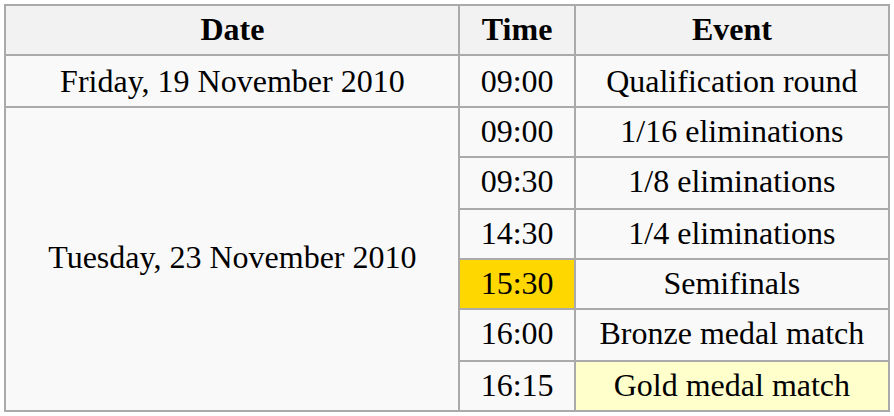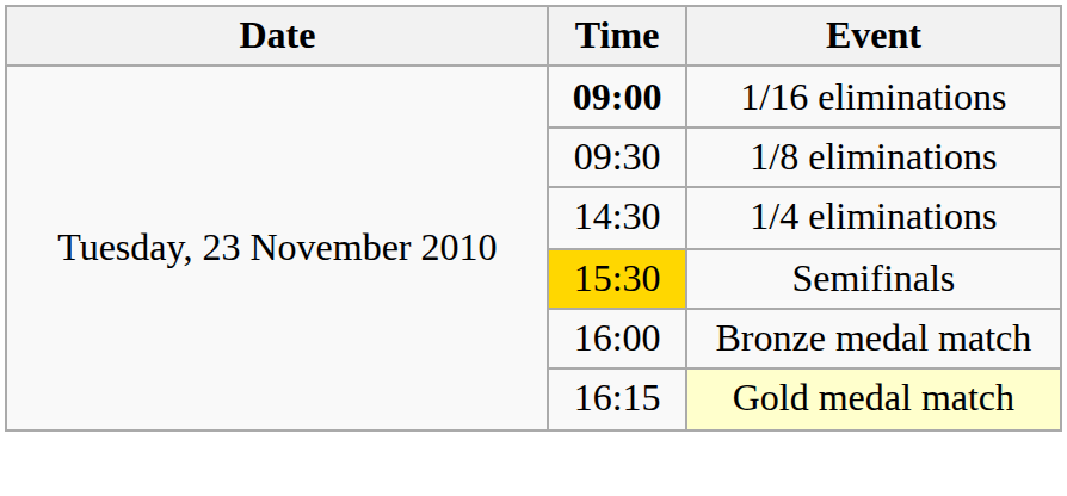- row: Friday, 19 November 2010 | 09:00 | Qualification round
1/16 eliminations | Time: normal -> bold
